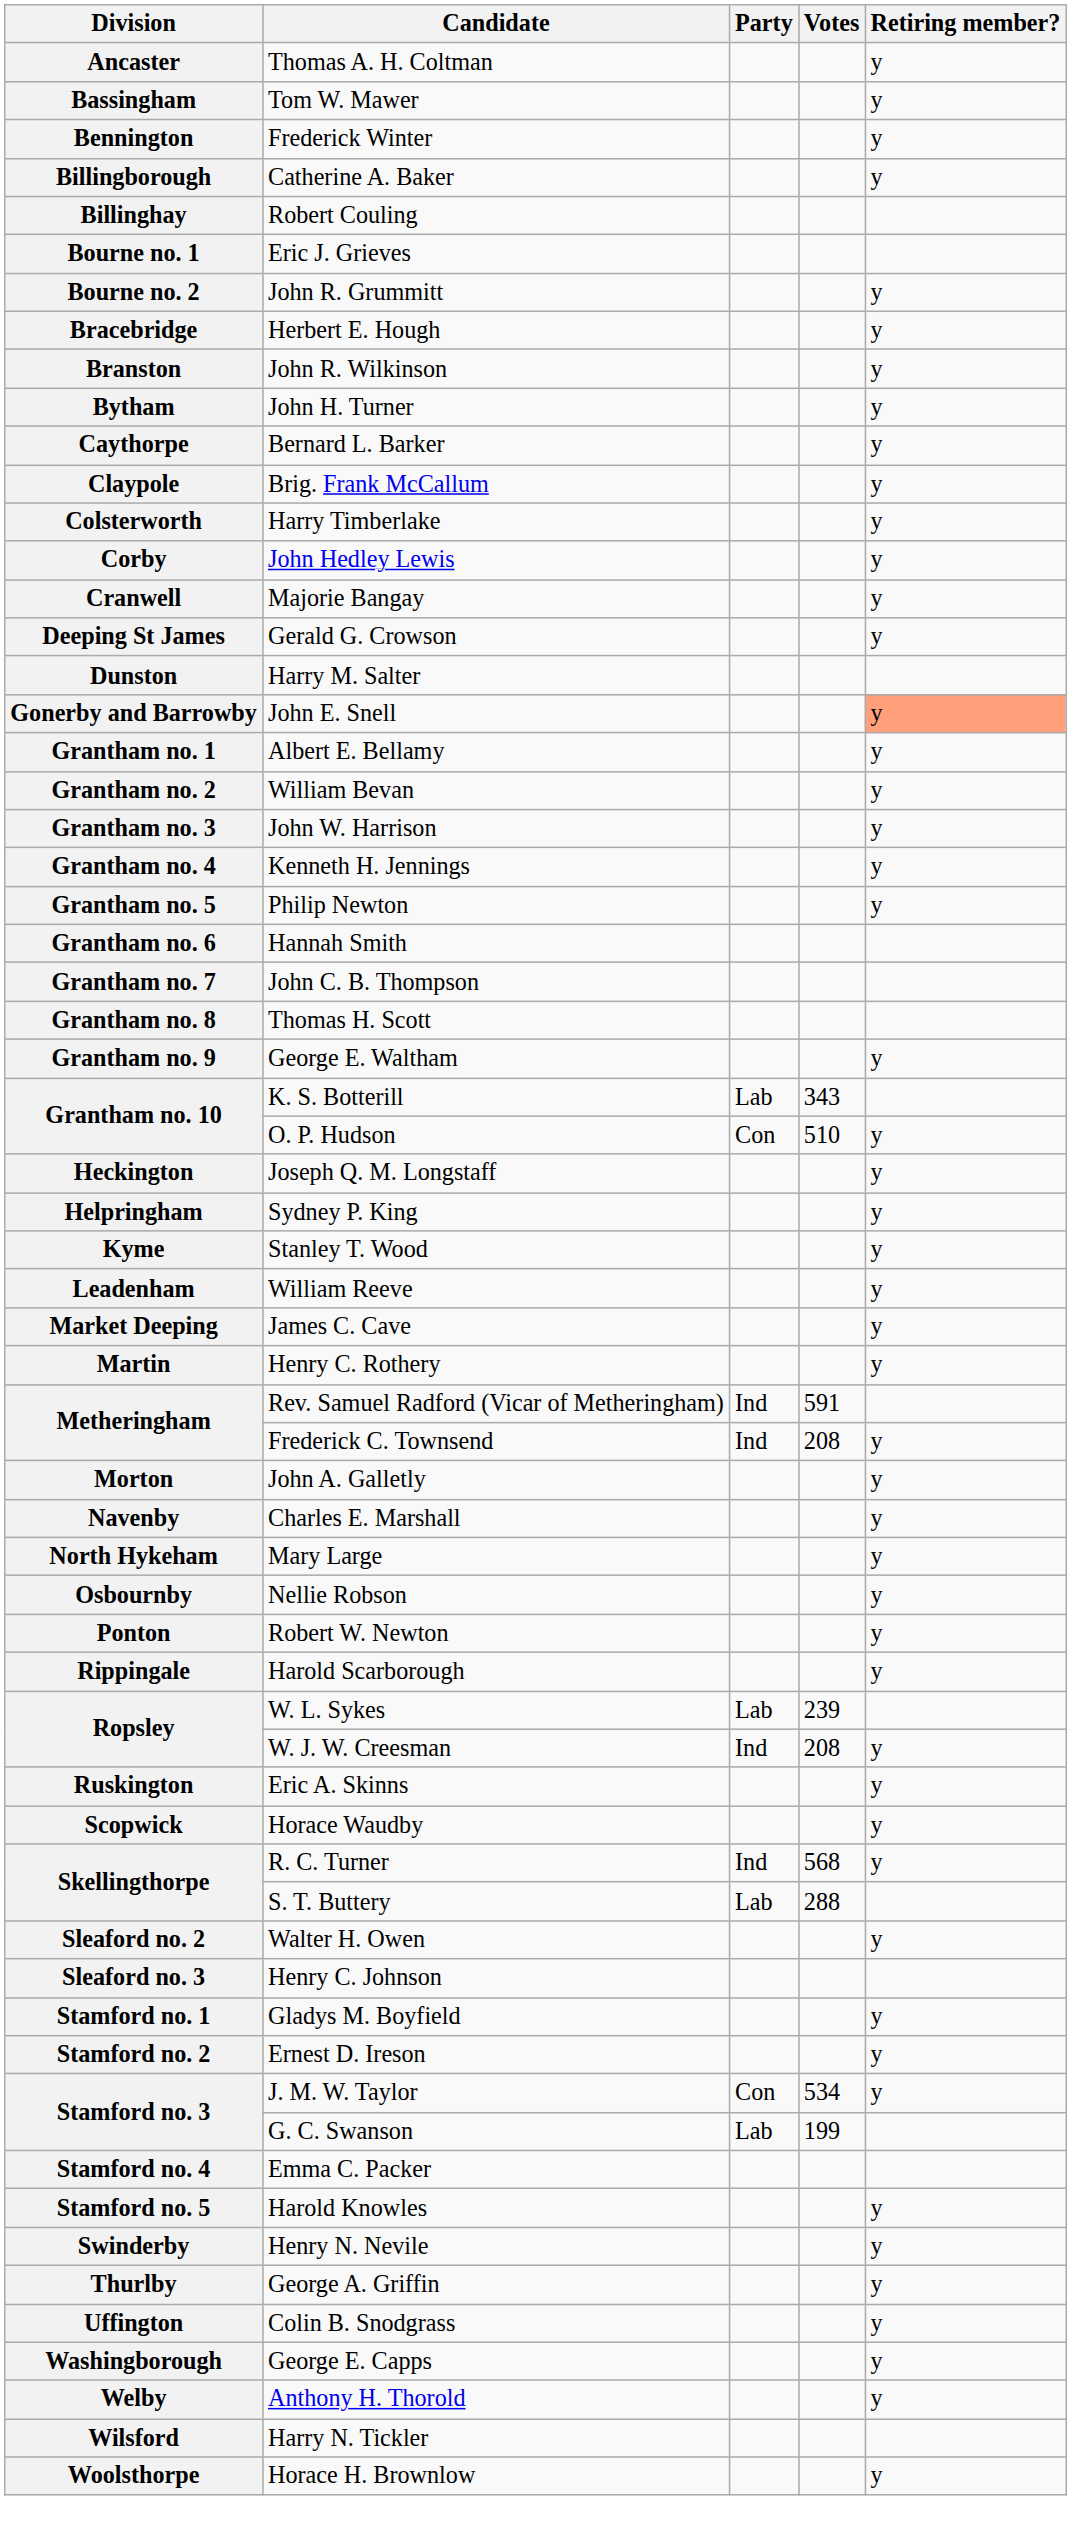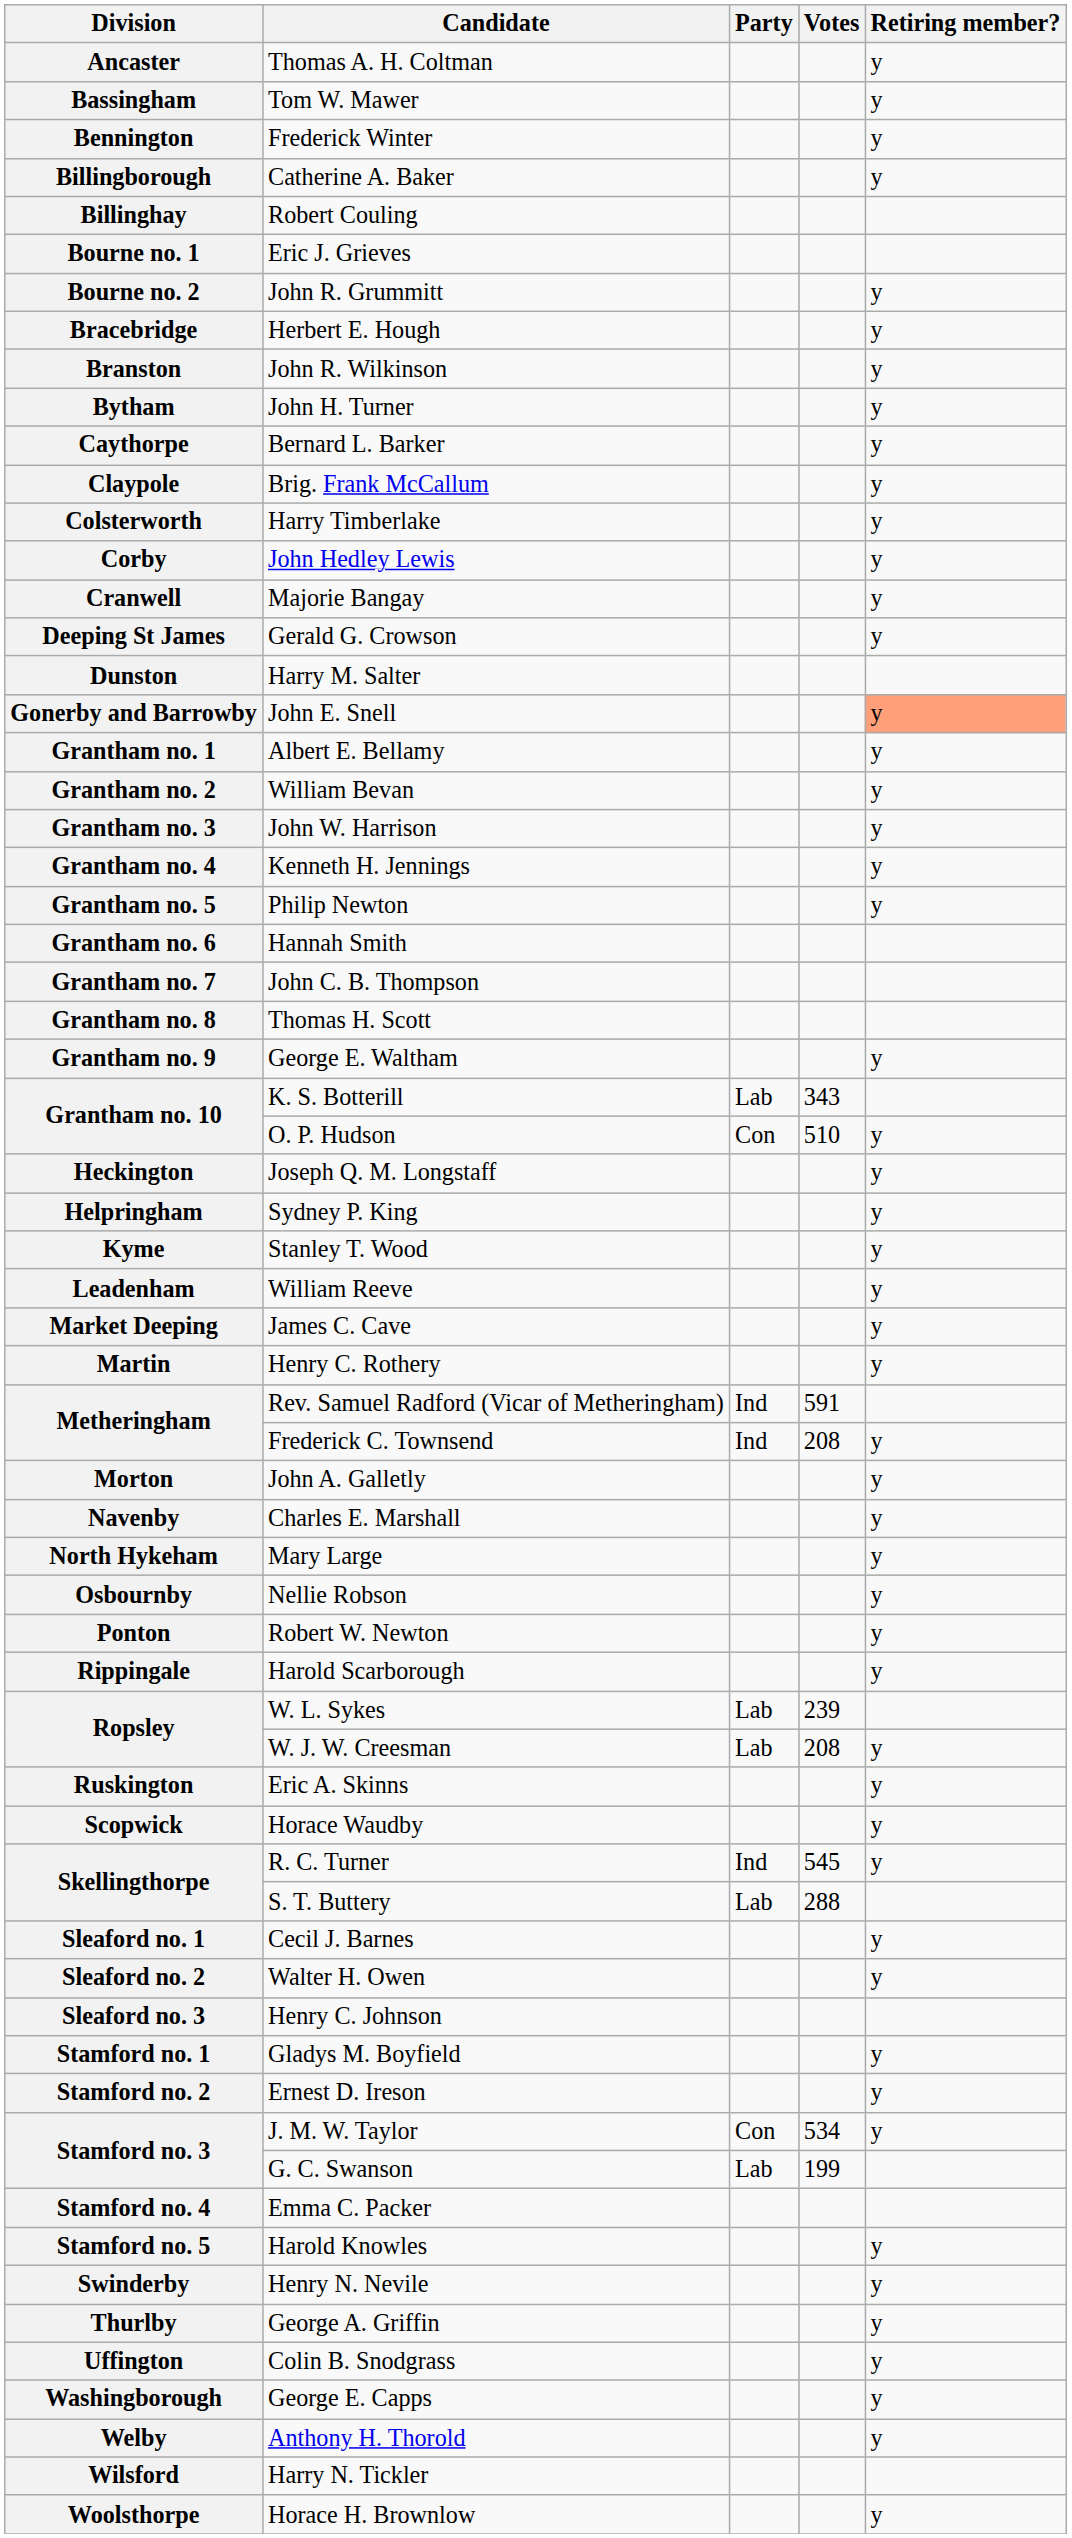Ropsley / W. J. W. Creesman | Party: Ind -> Lab
Skellingthorpe / R. C. Turner | Votes: 568 -> 545
+ row: Sleaford no. 1 | Cecil J. Barnes | y
